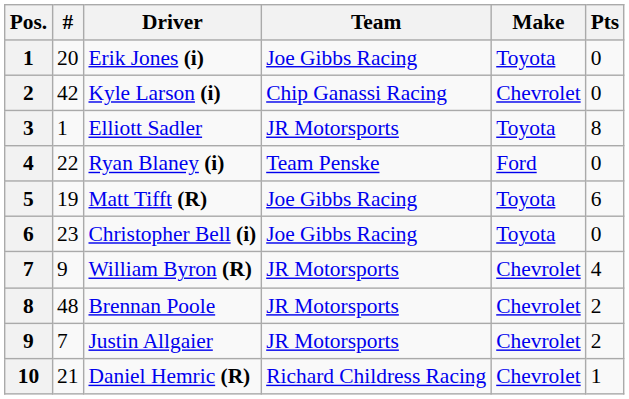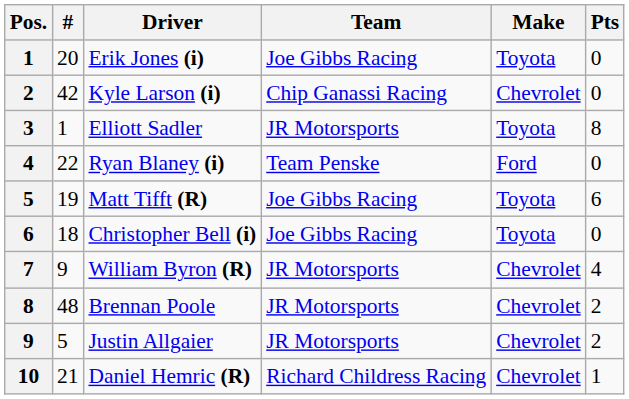Christopher Bell (i) | #: 23 -> 18
Justin Allgaier | #: 7 -> 5
